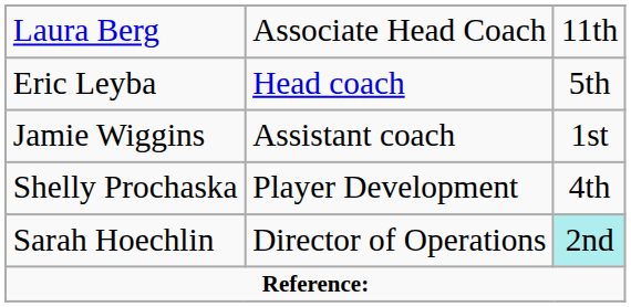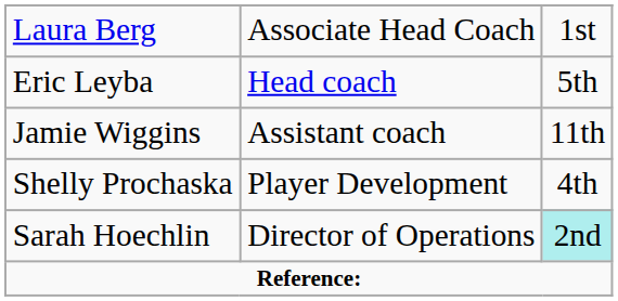Laura Berg | column 3: 11th -> 1st
Jamie Wiggins | column 3: 1st -> 11th
